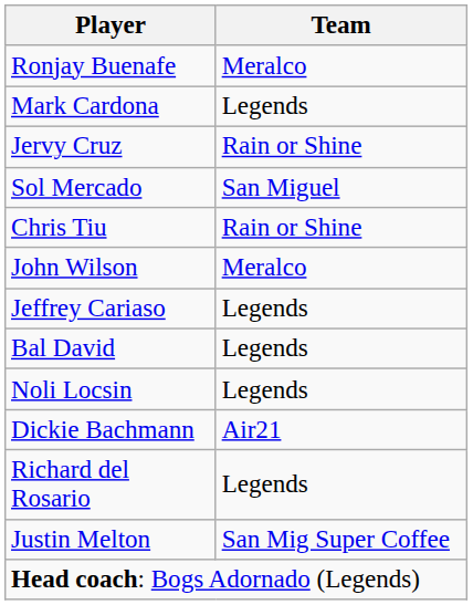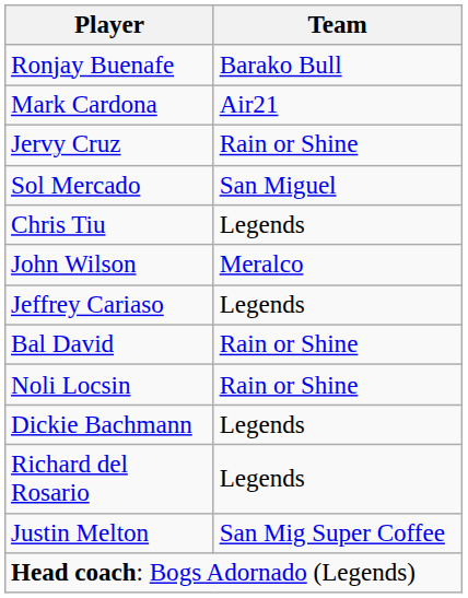Ronjay Buenafe | Team: Meralco -> Barako Bull
Mark Cardona | Team: Legends -> Air21
Chris Tiu | Team: Rain or Shine -> Legends
Bal David | Team: Legends -> Rain or Shine
Noli Locsin | Team: Legends -> Rain or Shine
Dickie Bachmann | Team: Air21 -> Legends
